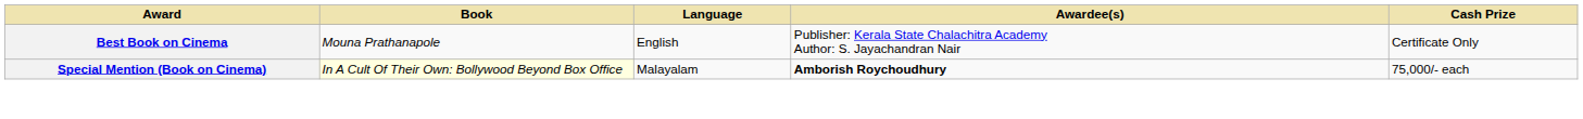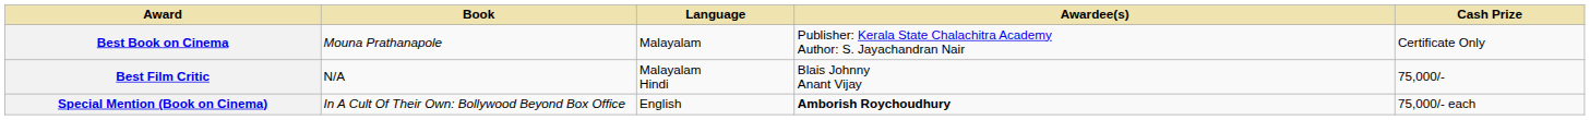Best Book on Cinema | Language: English -> Malayalam
+ row: Best Film Critic | N/A | Malayalam Hindi | Blais Johnny Anant Vijay | 75,000/-
Special Mention (Book on Cinema) | Book: lightyellow background -> no background
Special Mention (Book on Cinema) | Language: Malayalam -> English
